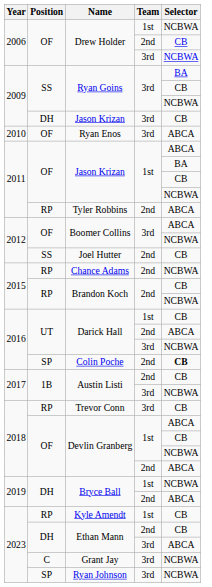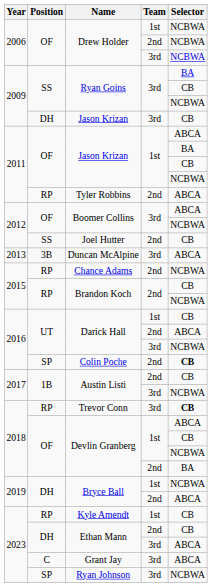Drew Holder / 2nd | Selector: CB -> NCBWA
- row: 2010 | OF | Ryan Enos | 3rd | ABCA
+ row: 2013 | 3B | Duncan McAlpine | 3rd | ABCA
Trevor Conn | Selector: normal -> bold
Devlin Granberg / 2nd | Selector: ABCA -> BA
Grant Jay | Selector: NCBWA -> ABCA
